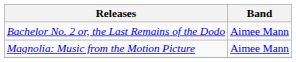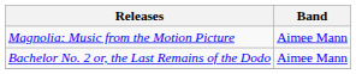rows swapped: Bachelor No. 2 or, the Last Remains of the Dodo <-> Magnolia: Music from the Motion Picture
